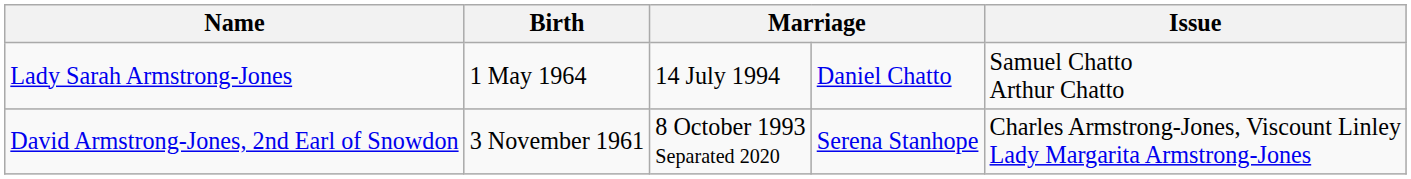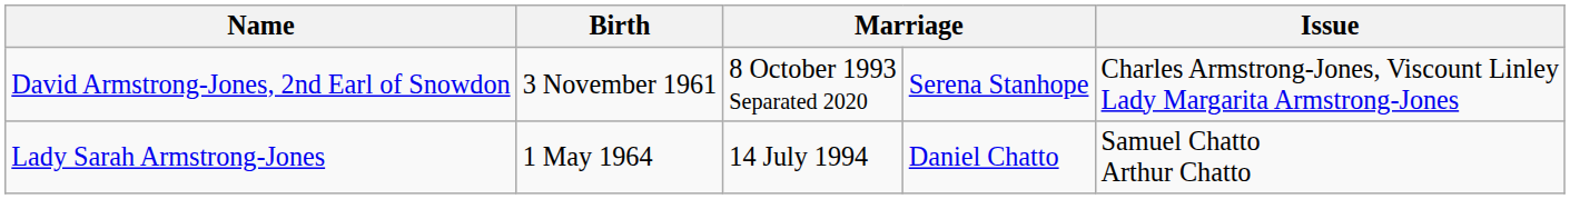rows swapped: David Armstrong-Jones, 2nd Earl of Snowdon <-> Lady Sarah Armstrong-Jones
